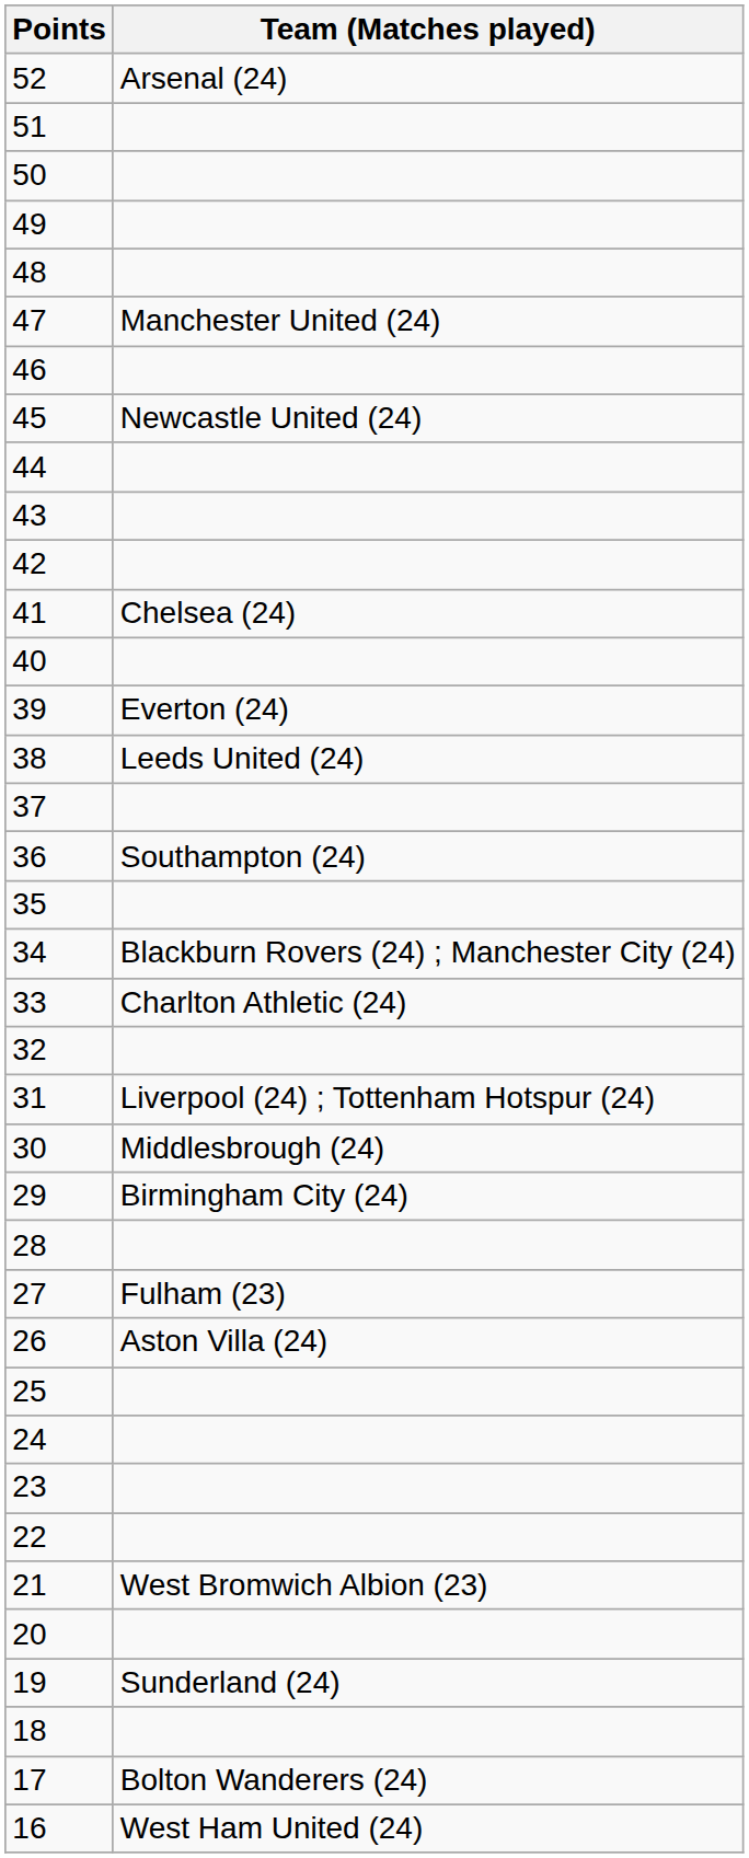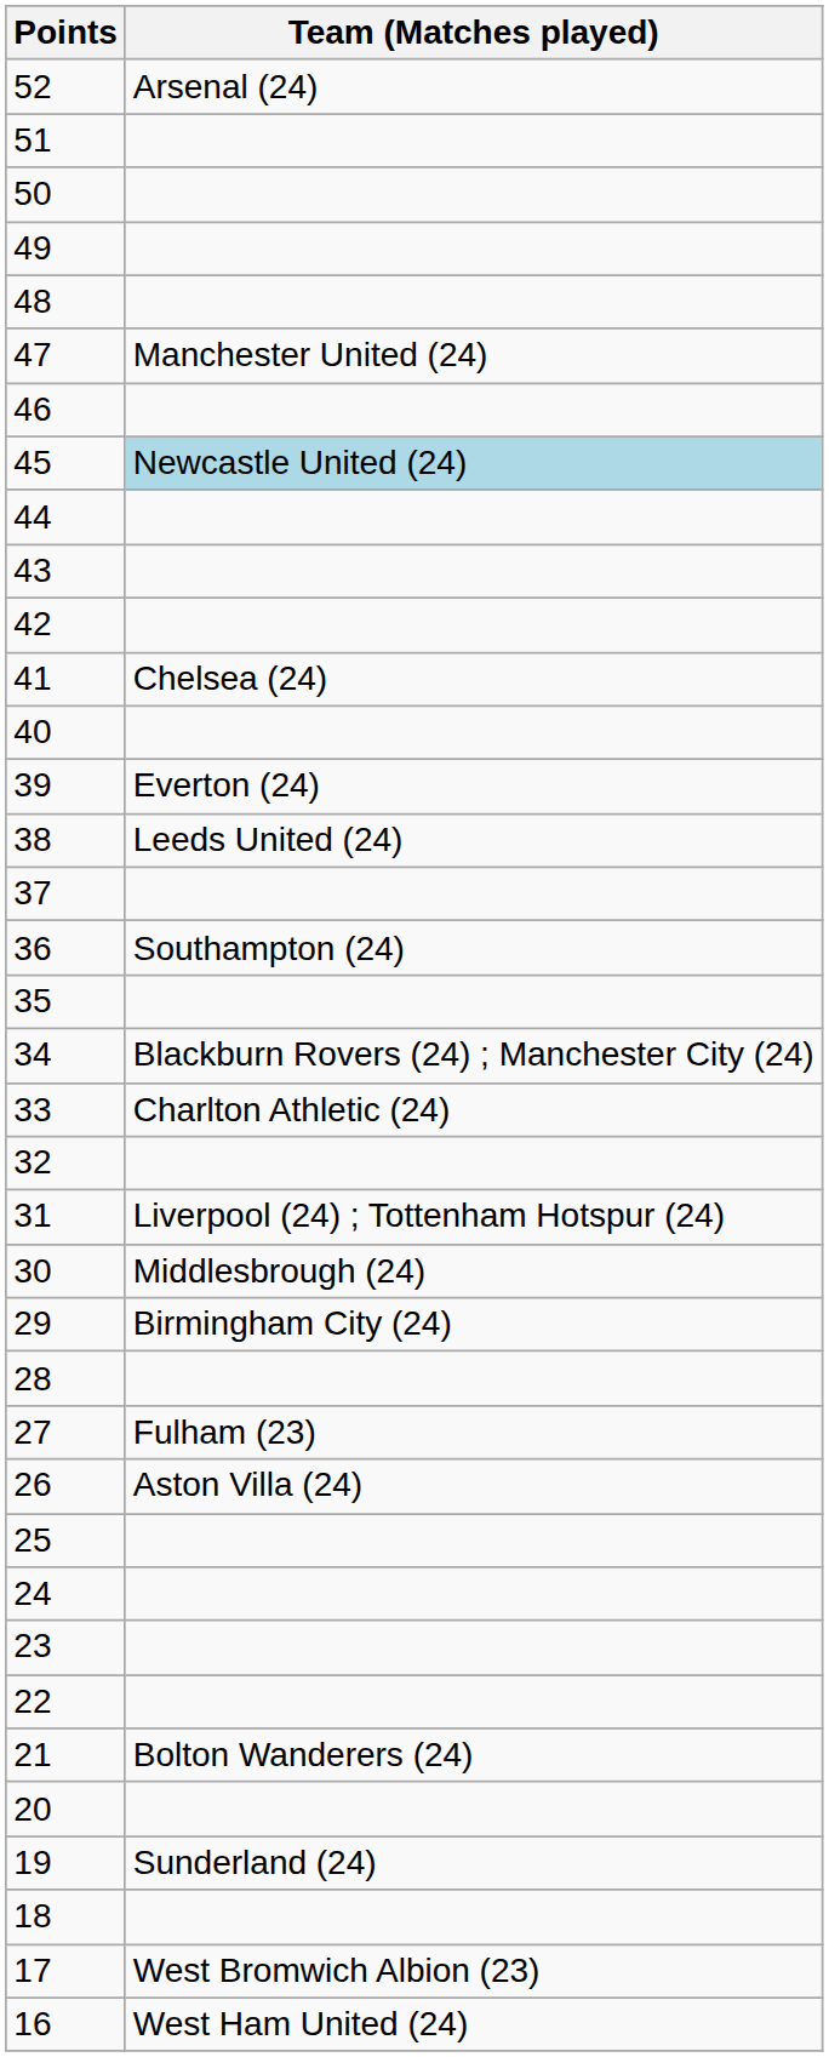45 | Team (Matches played): no background -> lightblue background
21 | Team (Matches played): West Bromwich Albion (23) -> Bolton Wanderers (24)
17 | Team (Matches played): Bolton Wanderers (24) -> West Bromwich Albion (23)
